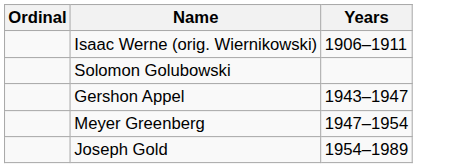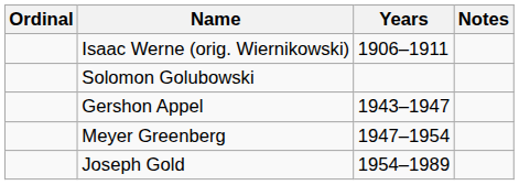+ column: Notes
